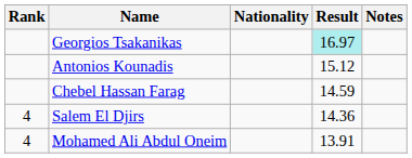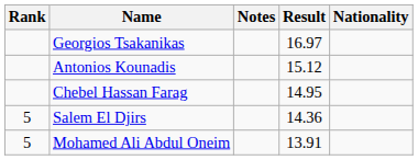columns swapped: Nationality <-> Notes
Georgios Tsakanikas | Result: paleturquoise background -> no background
Chebel Hassan Farag | Result: 14.59 -> 14.95
Salem El Djirs | Rank: 4 -> 5
Mohamed Ali Abdul Oneim | Rank: 4 -> 5
